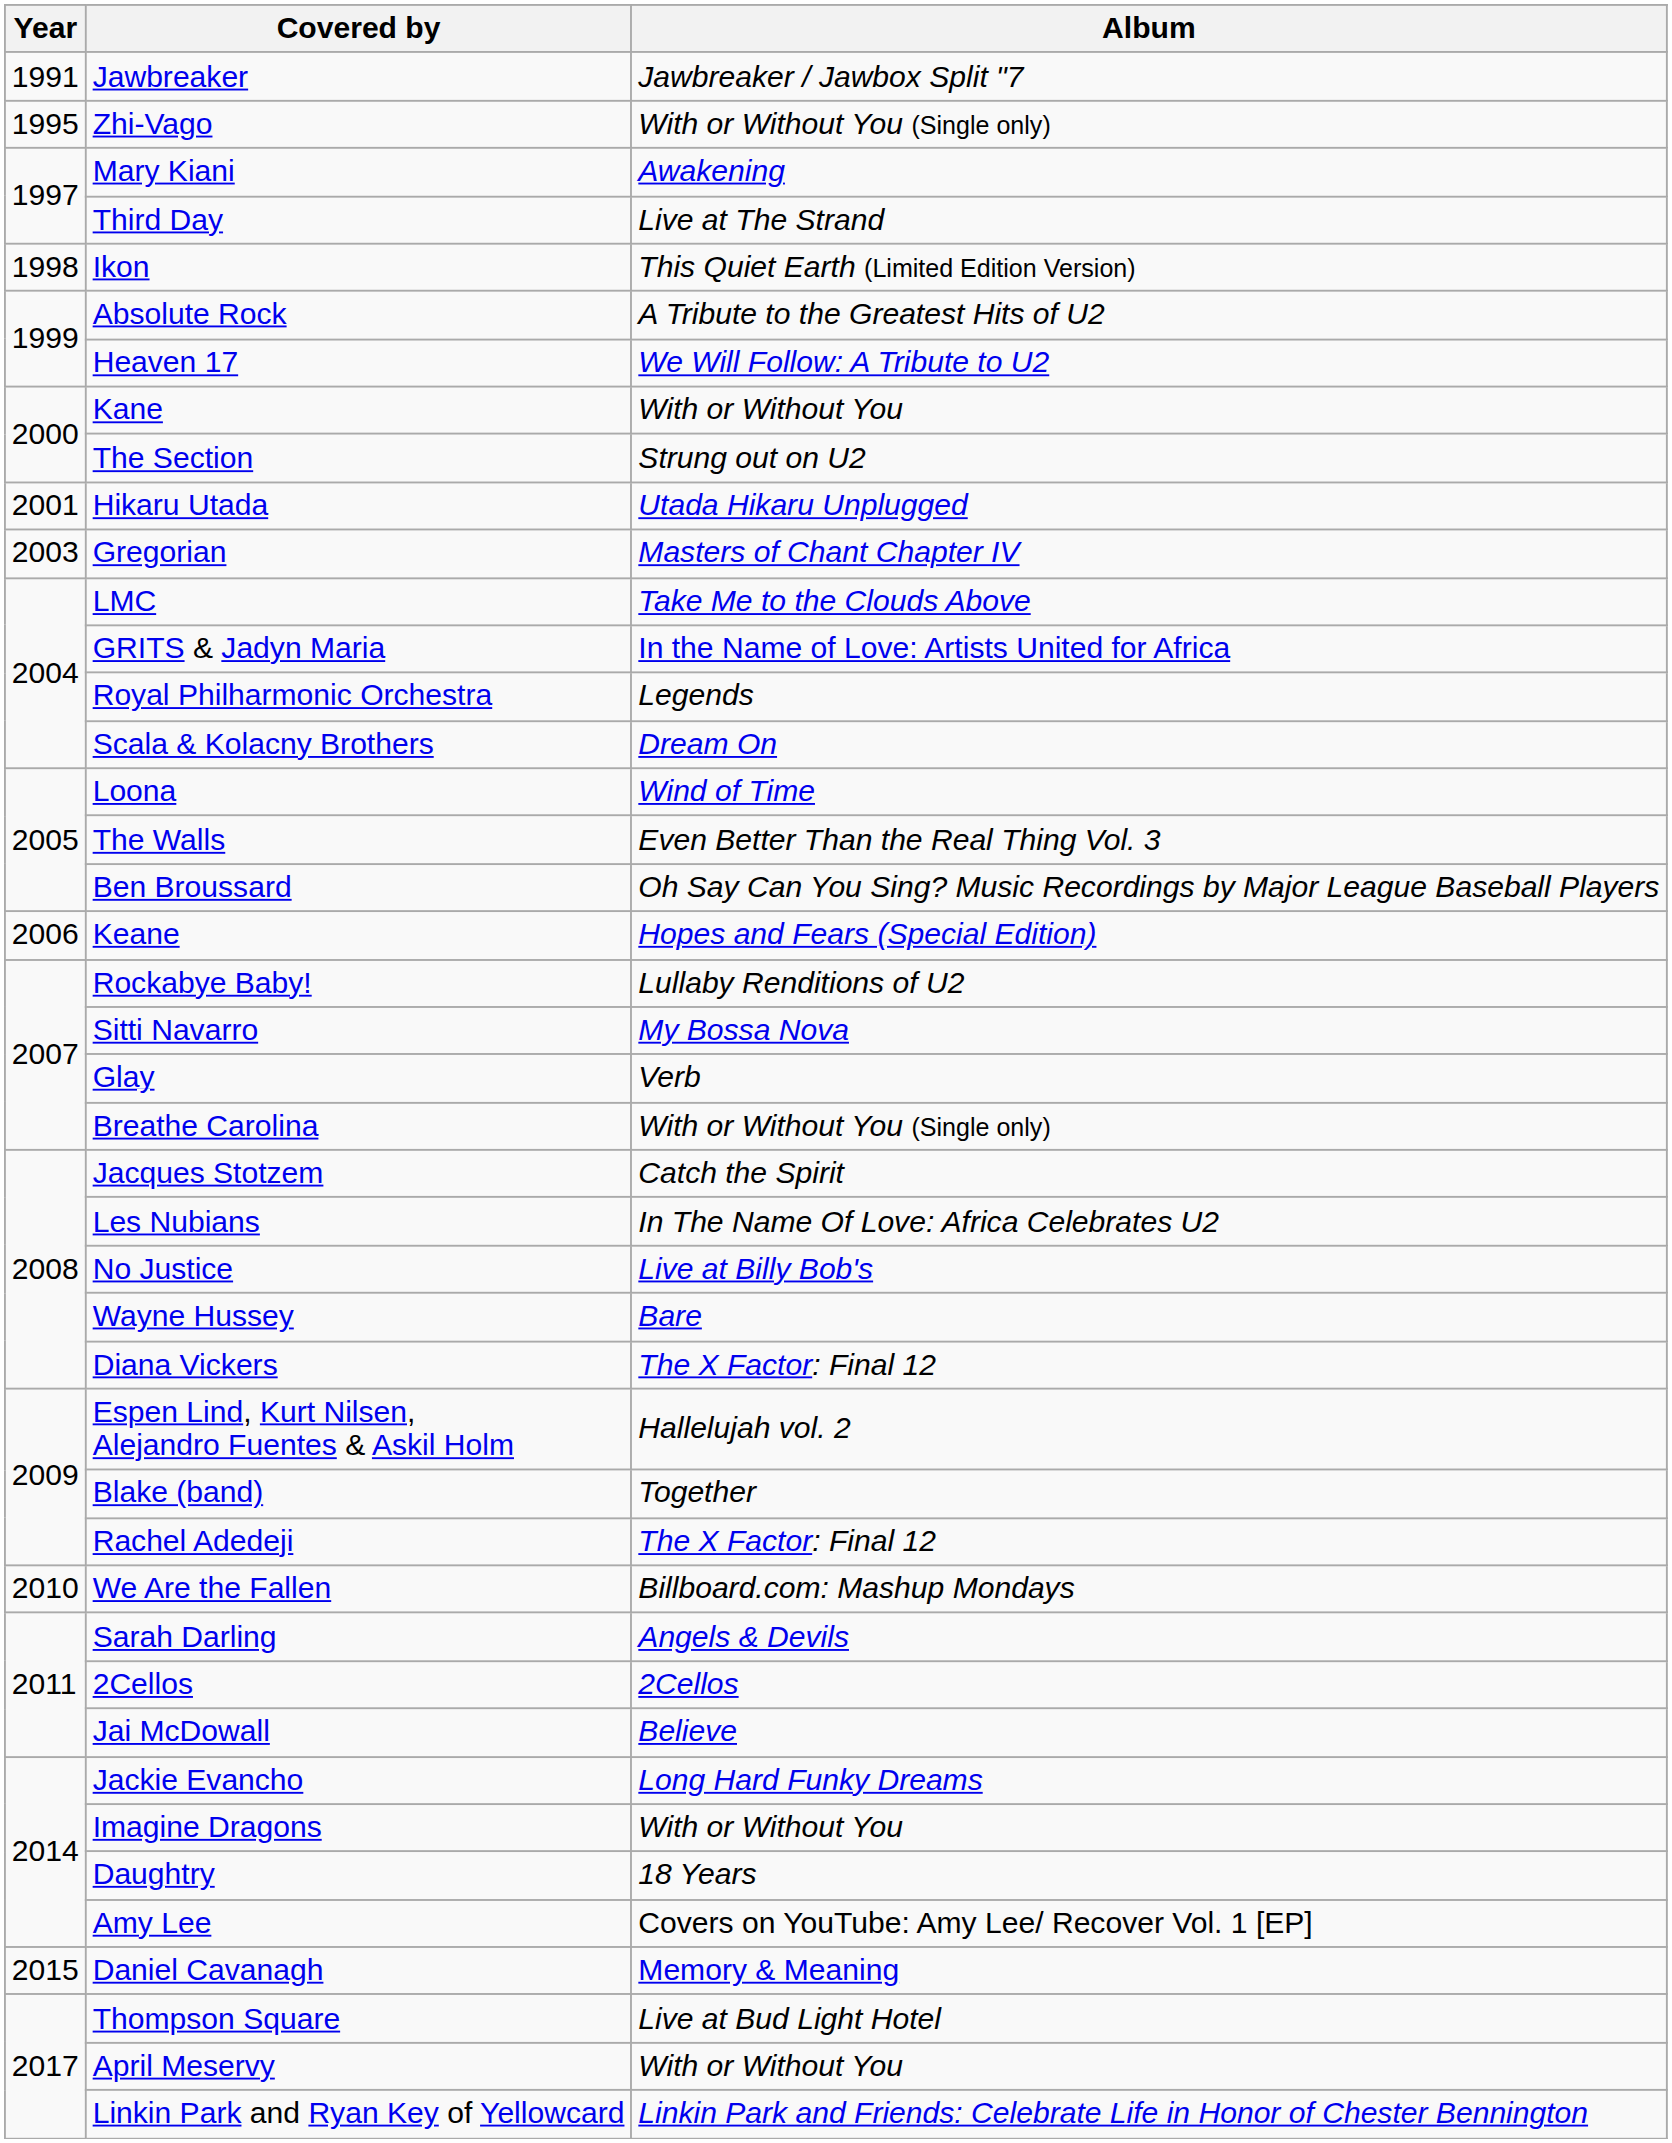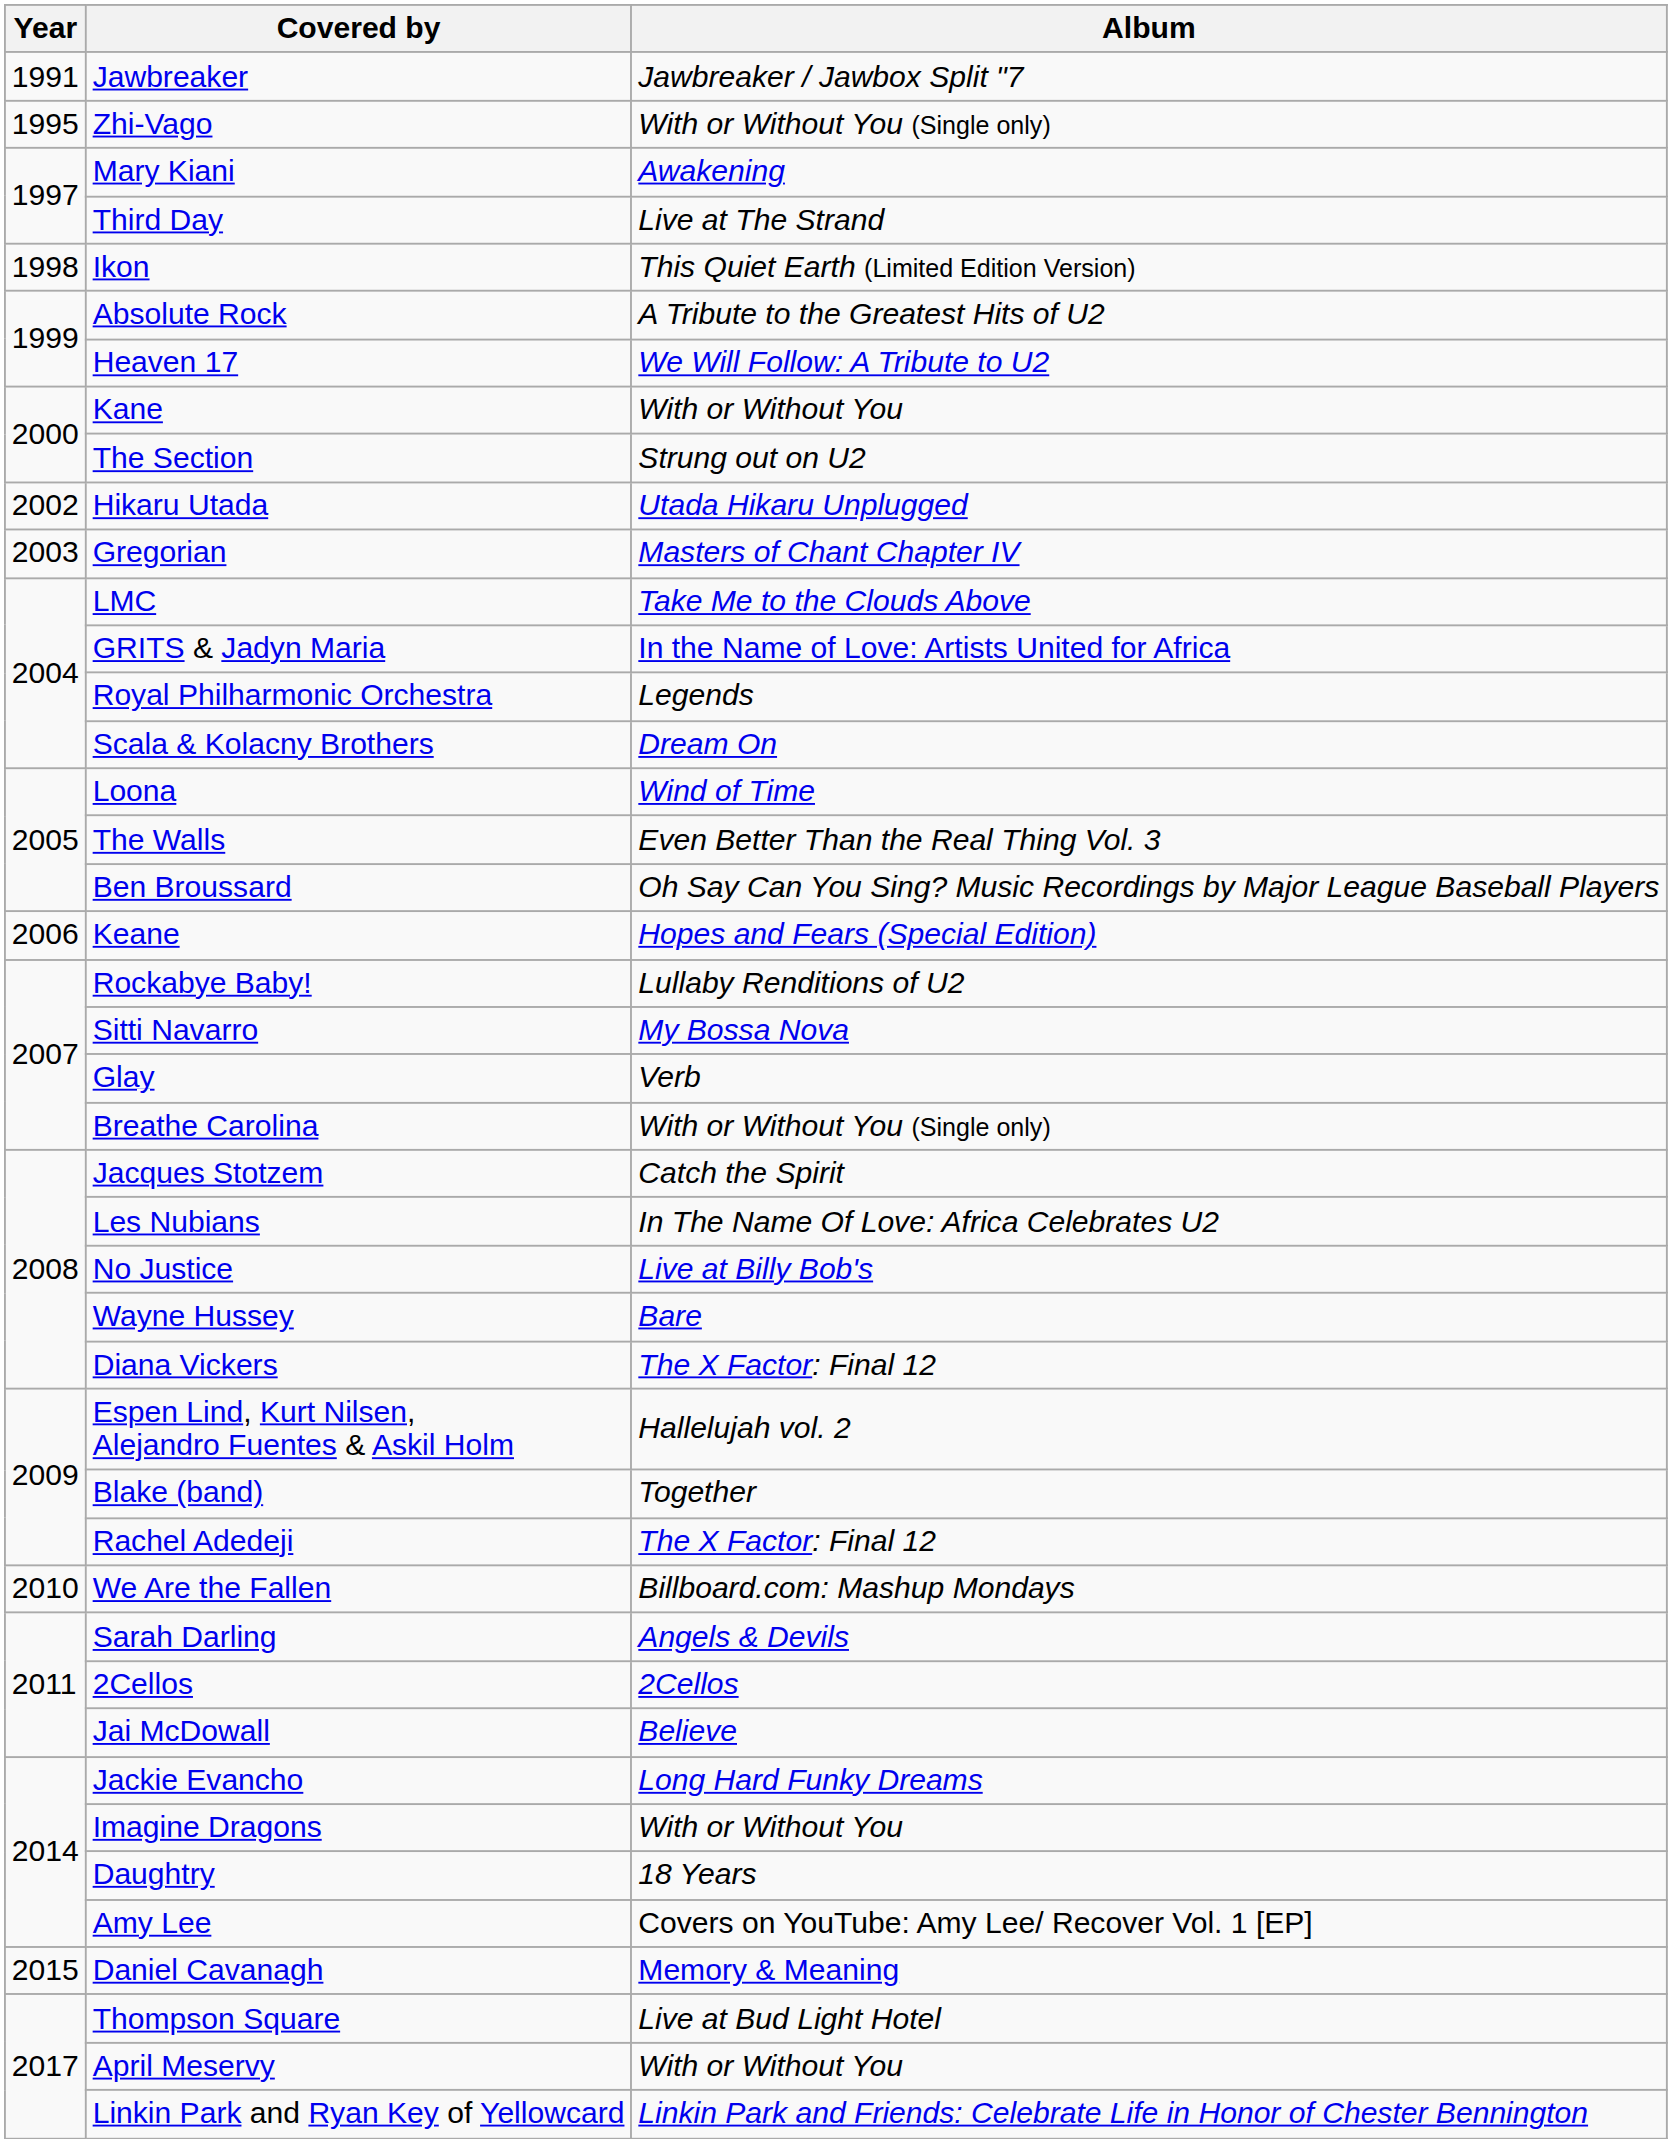Hikaru Utada | Year: 2001 -> 2002
